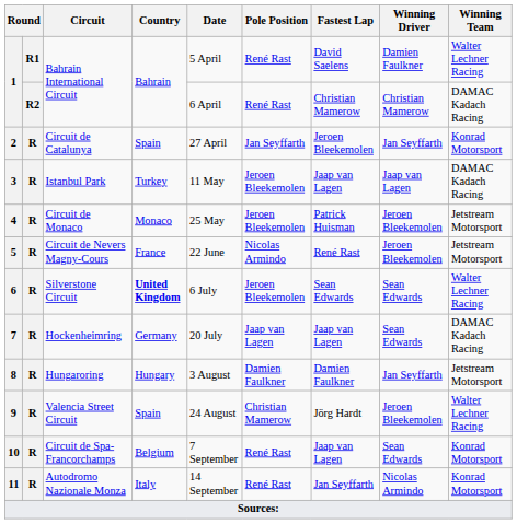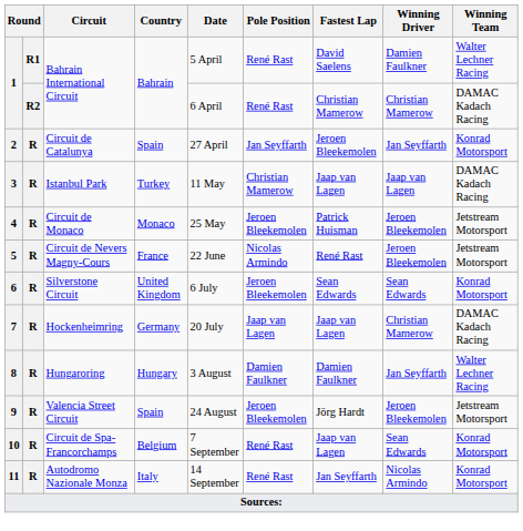3 | Pole Position: Jeroen Bleekemolen -> Christian Mamerow
6 | Country: bold -> normal
6 | Winning Team: Walter Lechner Racing -> Konrad Motorsport
7 | Winning Driver: Sean Edwards -> Christian Mamerow
8 | Winning Team: Jetstream Motorsport -> Walter Lechner Racing
9 | Pole Position: Christian Mamerow -> Jeroen Bleekemolen
9 | Winning Team: Walter Lechner Racing -> Jetstream Motorsport
